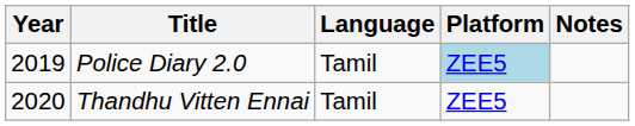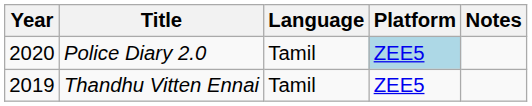Police Diary 2.0 | Year: 2019 -> 2020
Thandhu Vitten Ennai | Year: 2020 -> 2019
